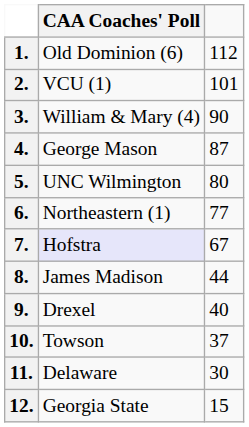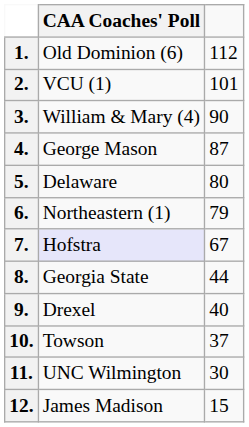5. | CAA Coaches' Poll: UNC Wilmington -> Delaware
6. | column 3: 77 -> 79
8. | CAA Coaches' Poll: James Madison -> Georgia State
11. | CAA Coaches' Poll: Delaware -> UNC Wilmington
12. | CAA Coaches' Poll: Georgia State -> James Madison
